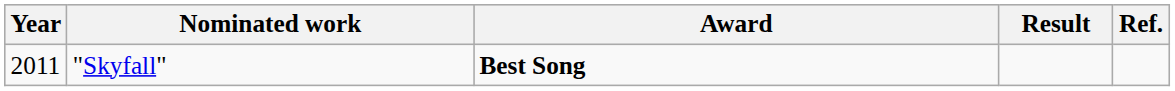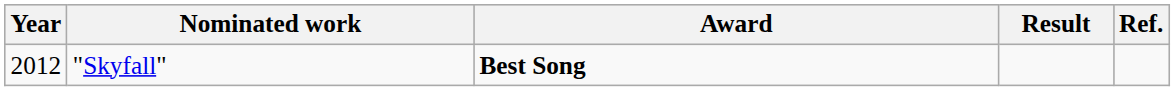"Skyfall" | Year: 2011 -> 2012
